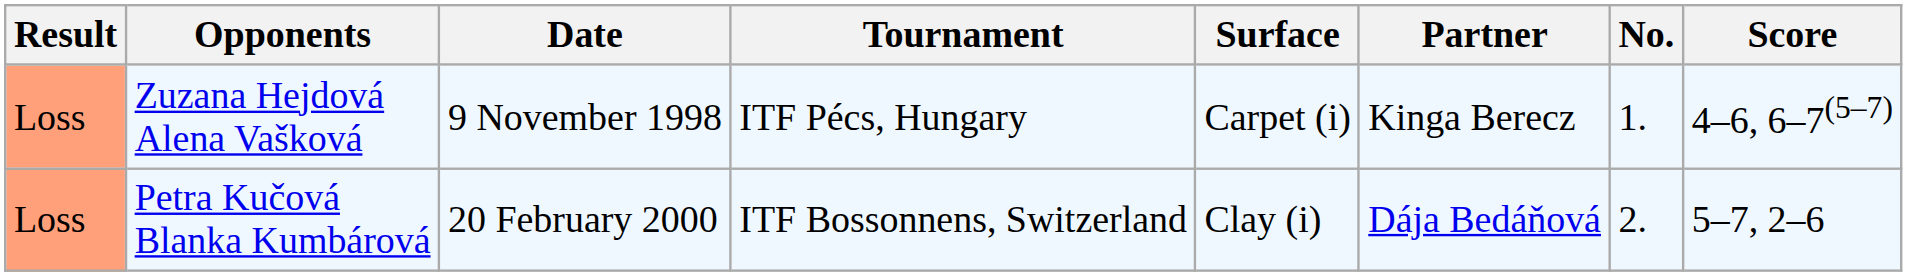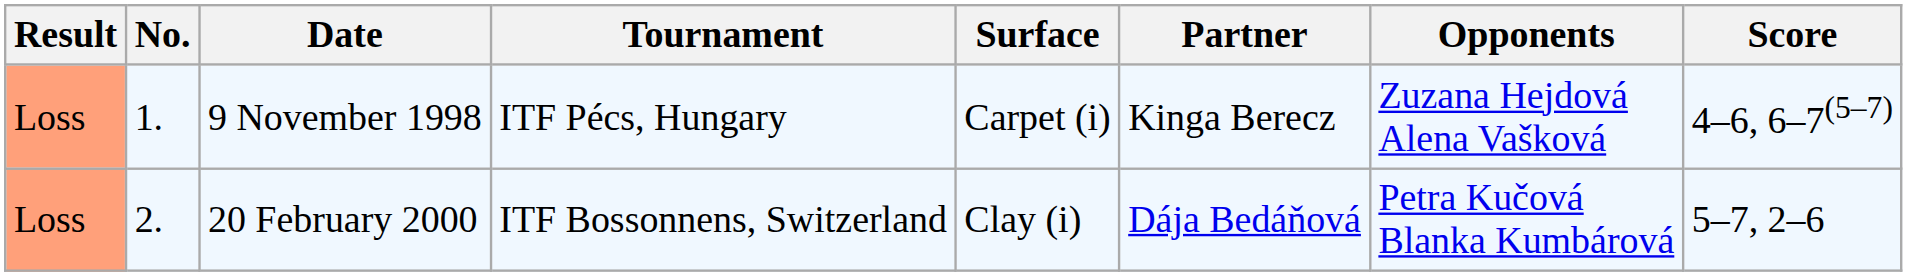columns swapped: No. <-> Opponents
